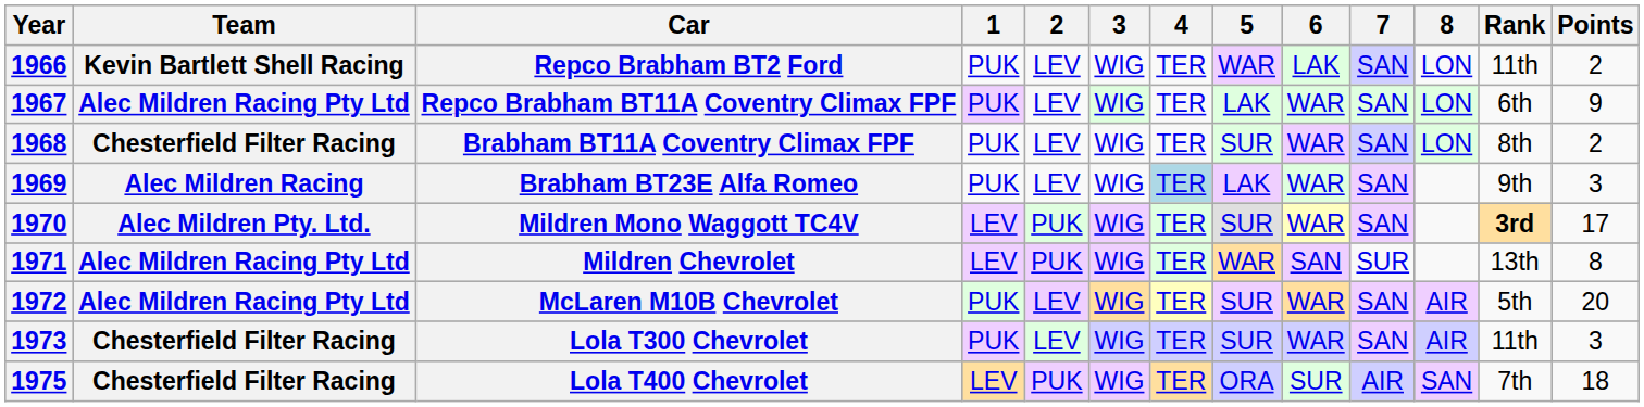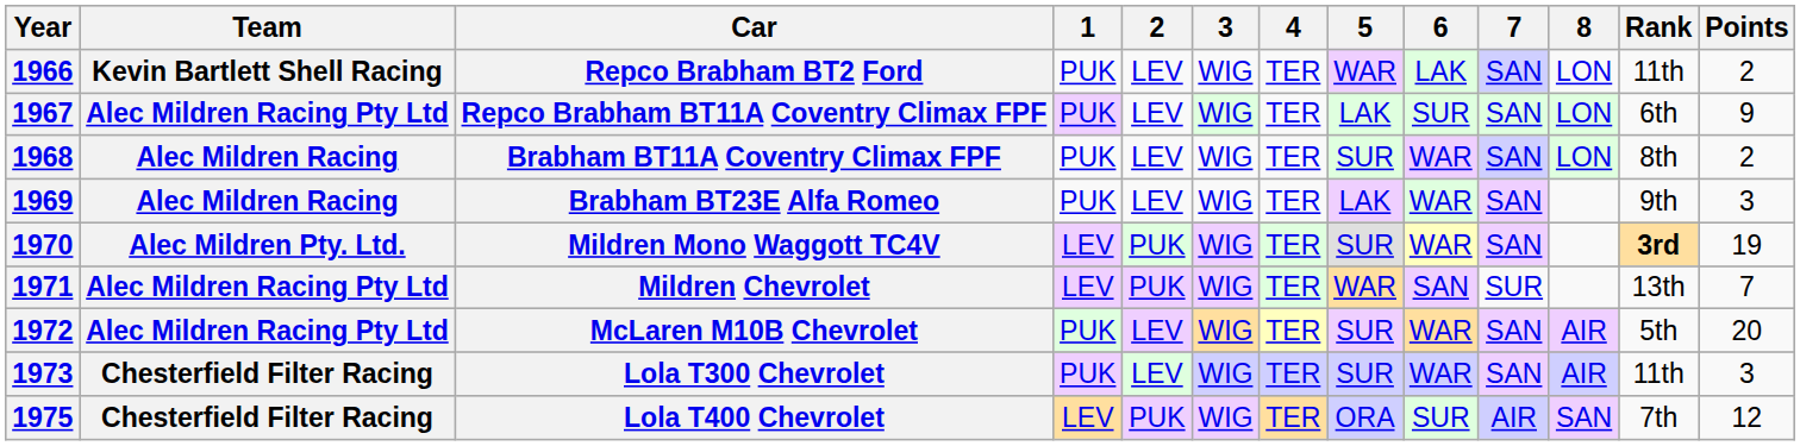Repco Brabham BT11A Coventry Climax FPF | 6: WAR -> SUR
Brabham BT11A Coventry Climax FPF | Team: Chesterfield Filter Racing -> Alec Mildren Racing
Brabham BT23E Alfa Romeo | 4: lightblue background -> no background
Mildren Mono Waggott TC4V | Points: 17 -> 19
Mildren Chevrolet | Points: 8 -> 7
Lola T400 Chevrolet | Points: 18 -> 12
